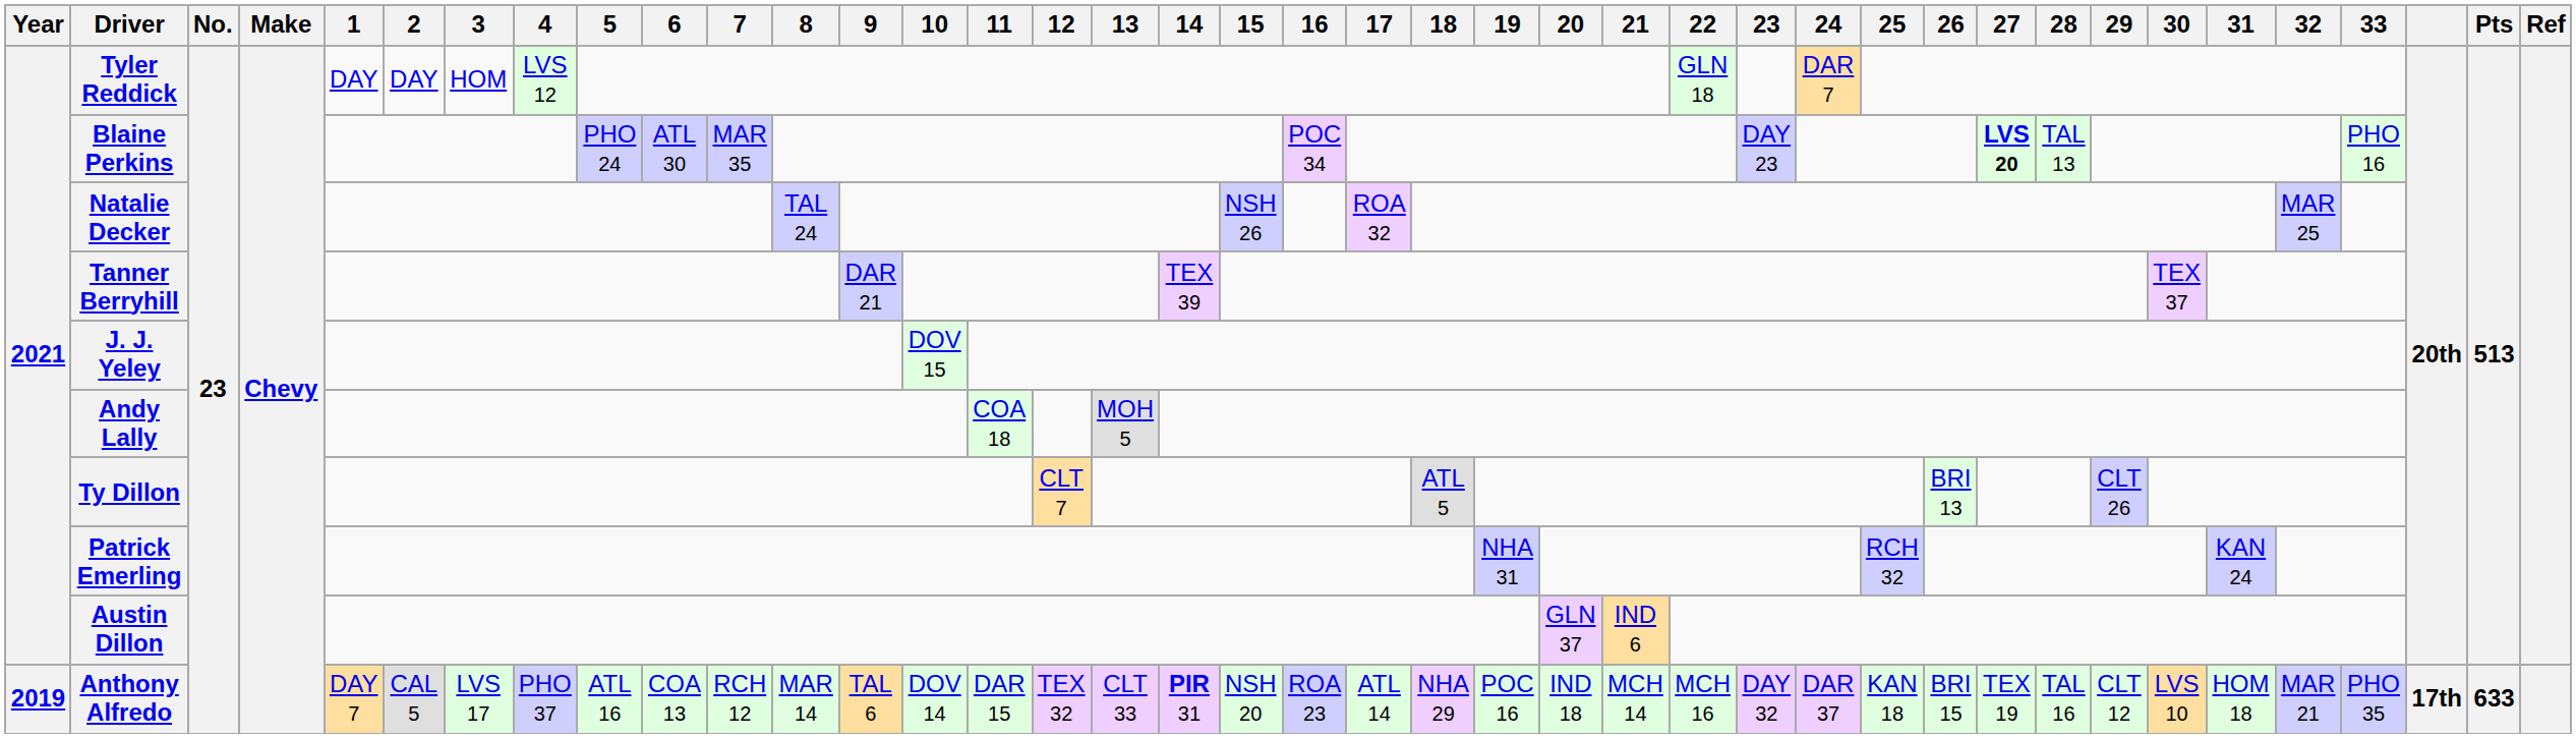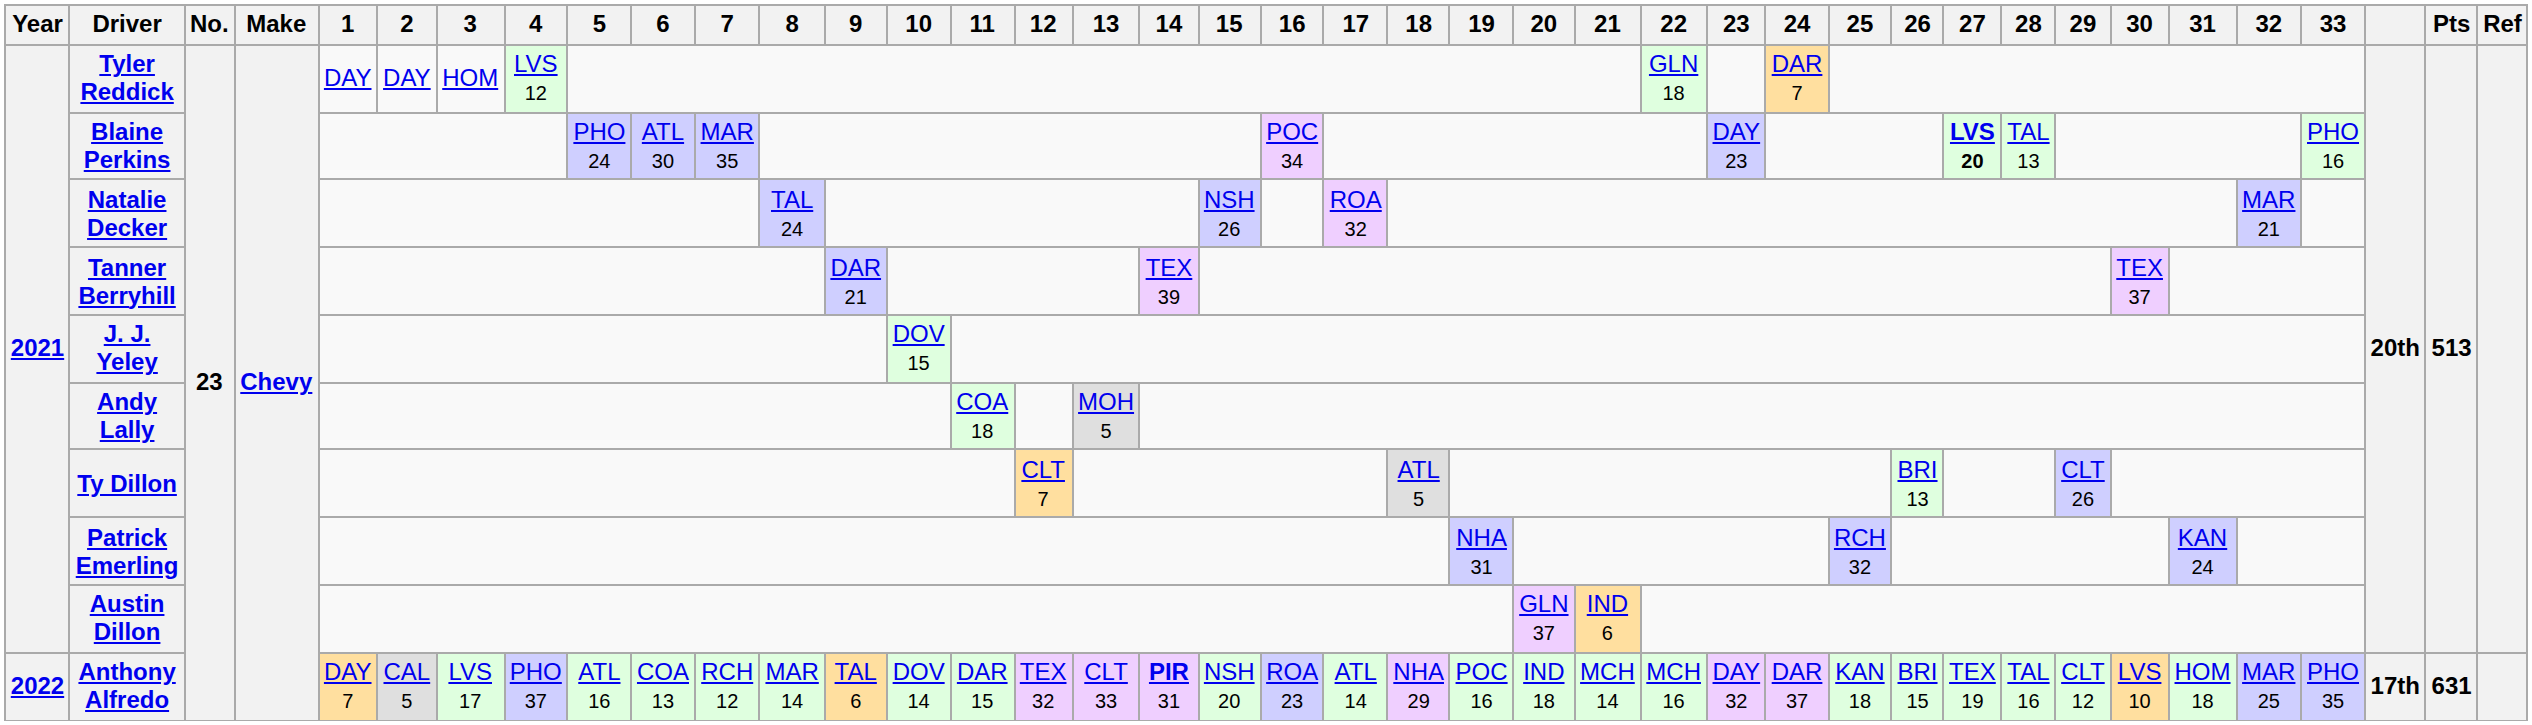Natalie Decker | 32: MAR 25 -> MAR 21
Anthony Alfredo | Year: 2019 -> 2022
Anthony Alfredo | 32: MAR 21 -> MAR 25
Anthony Alfredo | Pts: 633 -> 631
